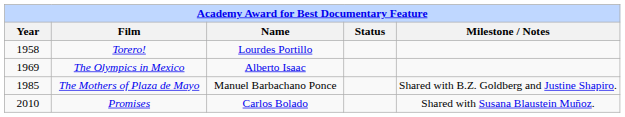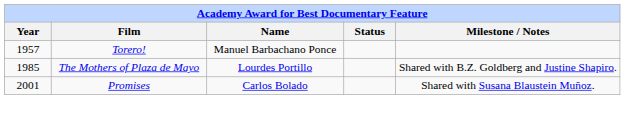Torero! | Year: 1958 -> 1957
Torero! | Name: Lourdes Portillo -> Manuel Barbachano Ponce
- row: 1969 | The Olympics in Mexico | Alberto Isaac
The Mothers of Plaza de Mayo | Name: Manuel Barbachano Ponce -> Lourdes Portillo
Promises | Year: 2010 -> 2001
